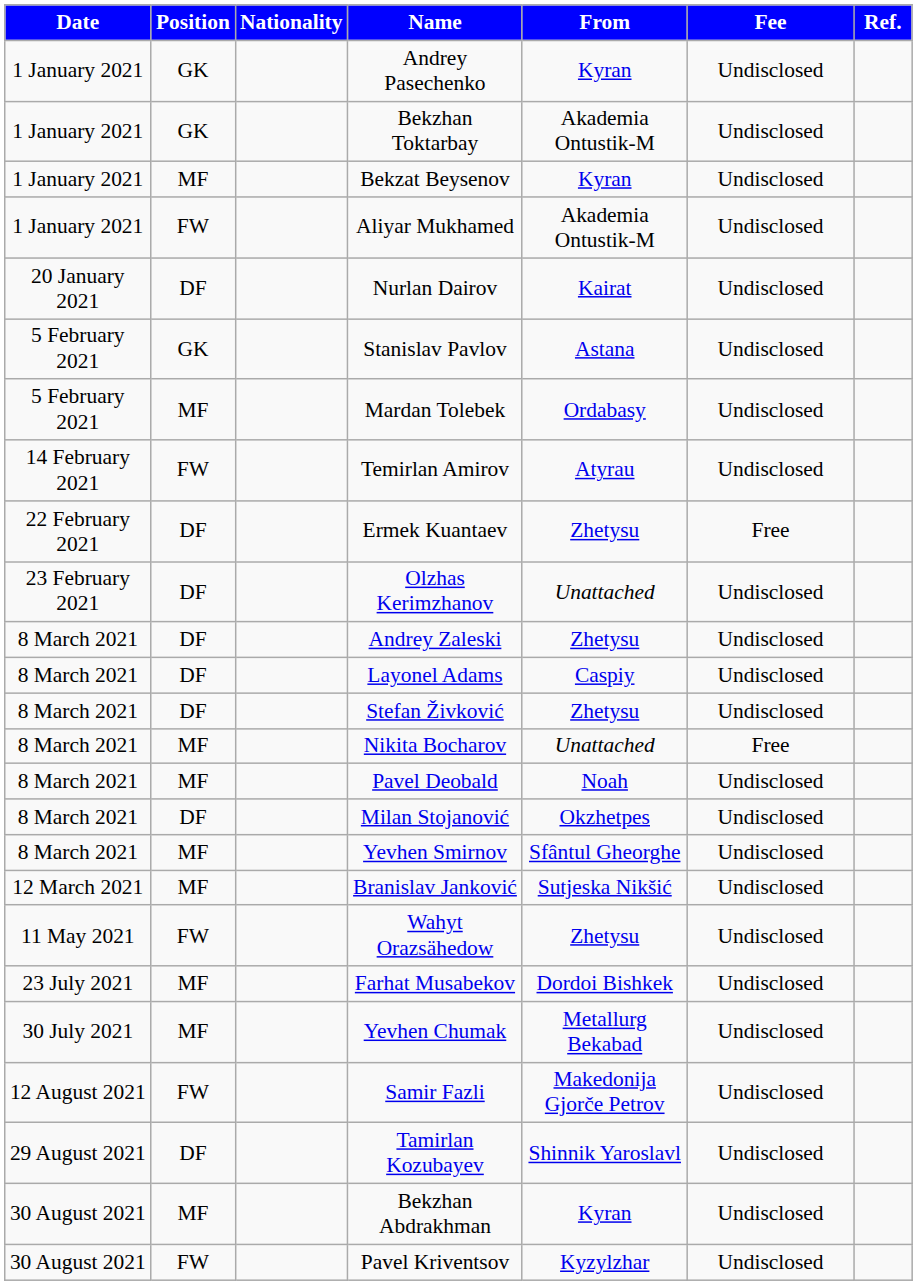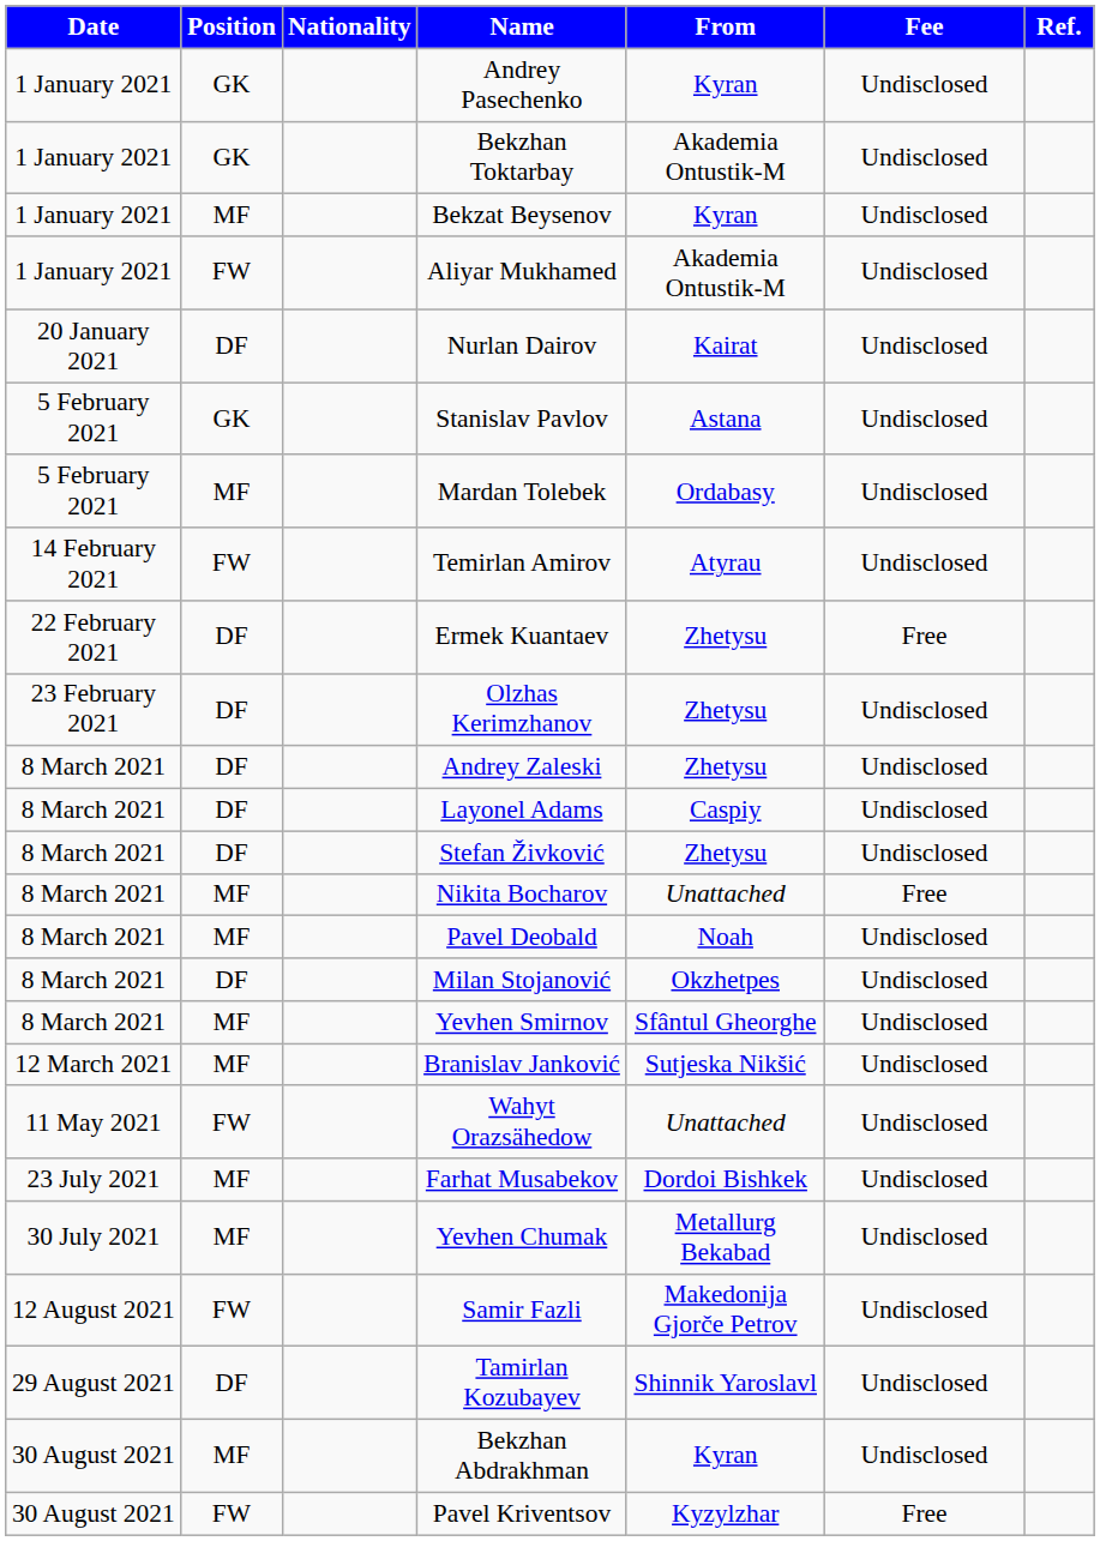Olzhas Kerimzhanov | From: Unattached -> Zhetysu
Wahyt Orazsähedow | From: Zhetysu -> Unattached
Pavel Kriventsov | Fee: Undisclosed -> Free
